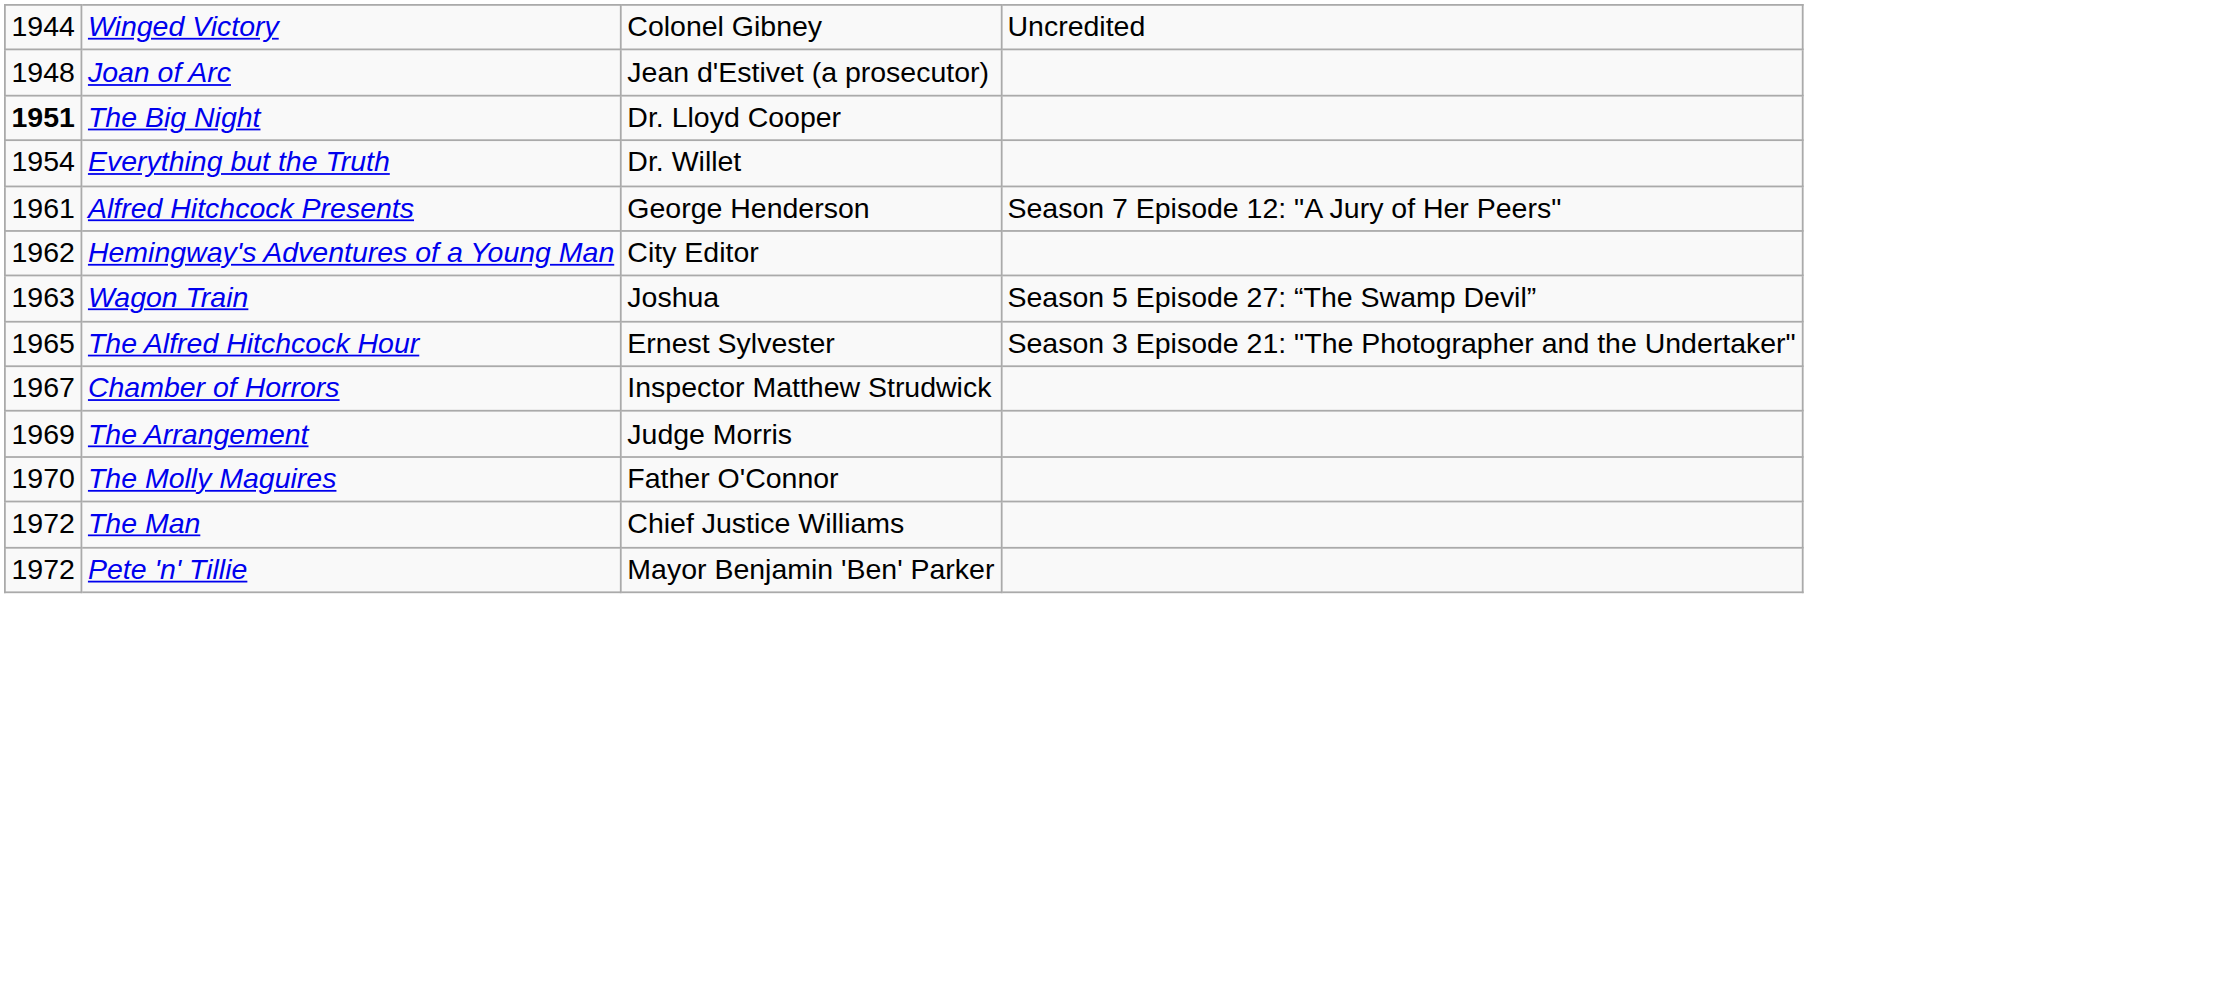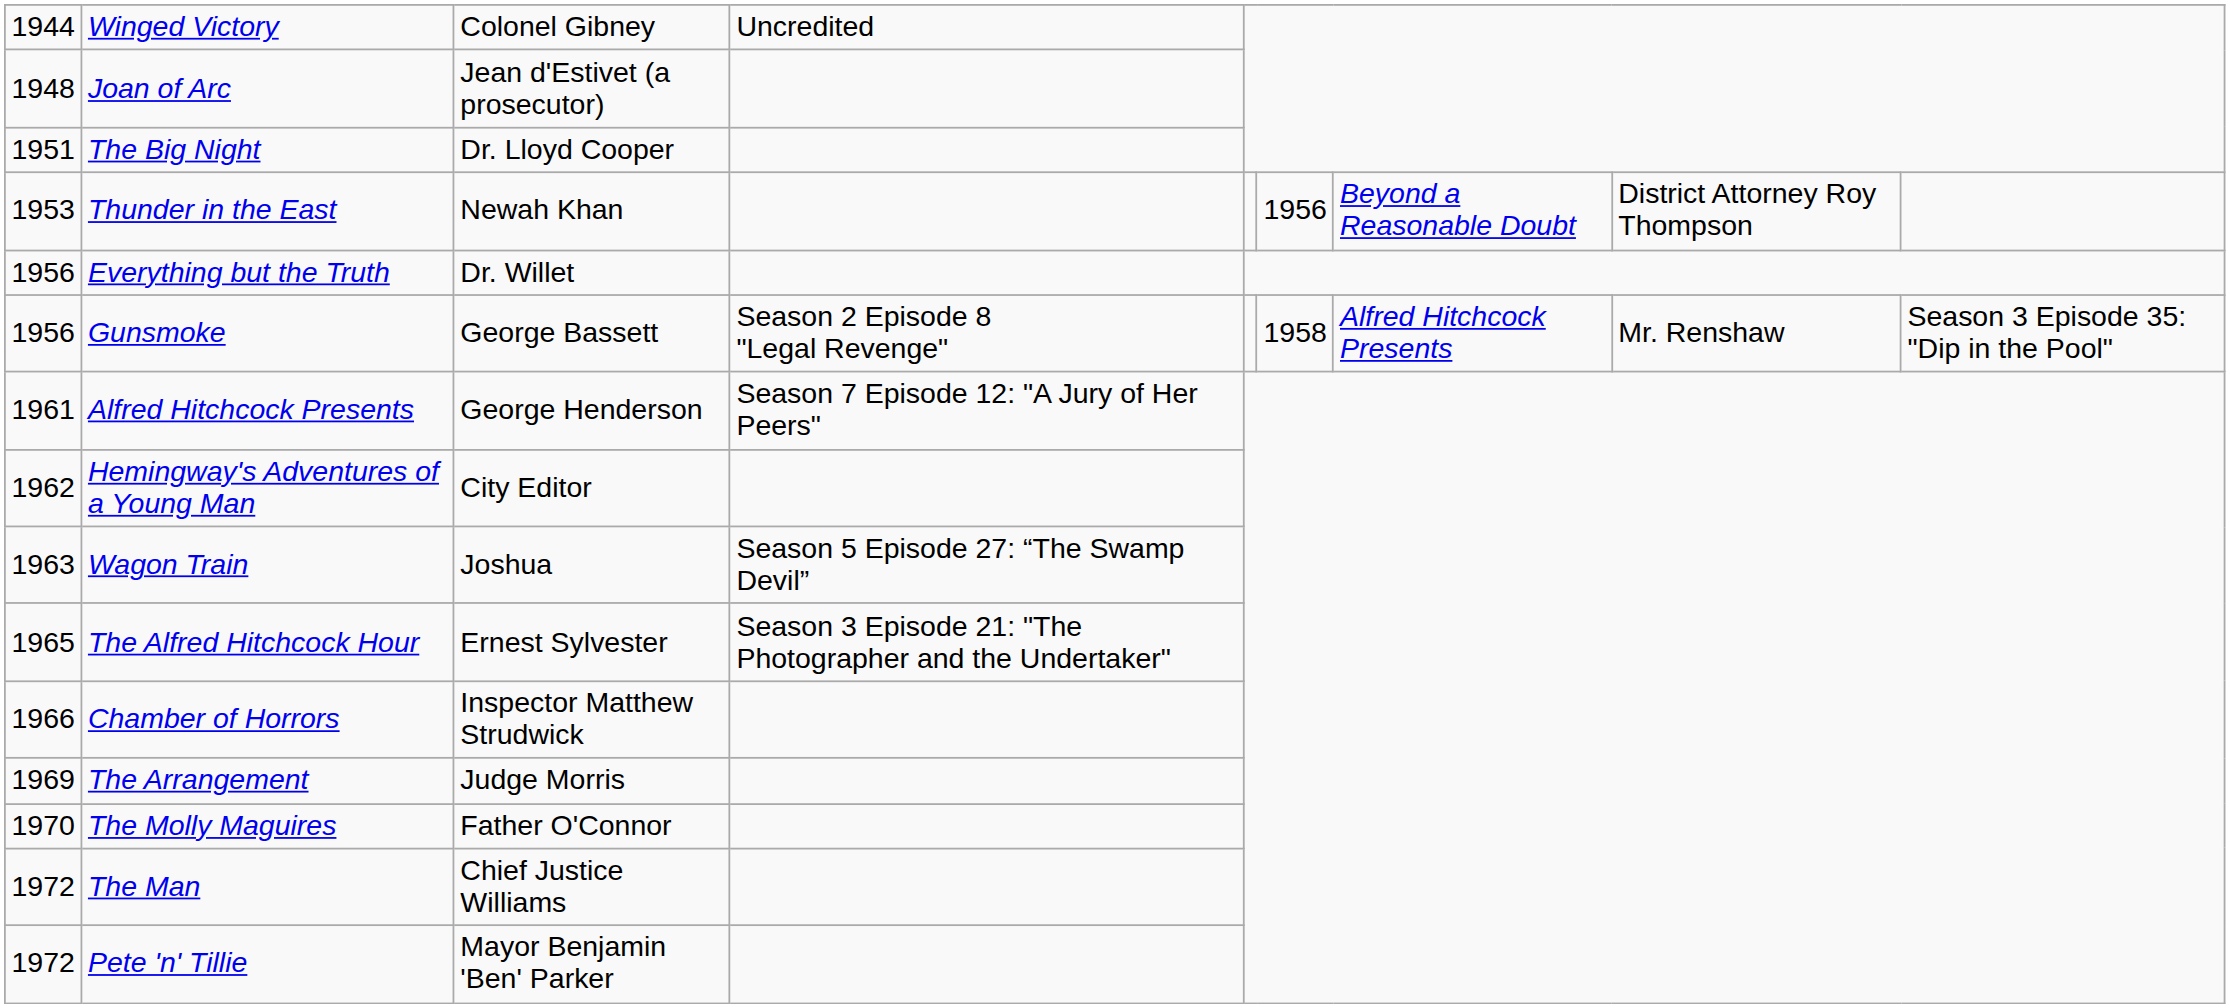The Big Night | column 1: bold -> normal
+ row: 1953 | Thunder in the East | Newah Khan | 1956 | Beyond a Reasonable Doubt | District Attorney Roy Thompson
Everything but the Truth | column 1: 1954 -> 1956
+ row: 1956 | Gunsmoke | George Bassett | Season 2 Episode 8 "Legal Revenge" | 1958 | Alfred Hitchcock Presents | Mr. Renshaw | Season 3 Episode 35: "Dip in the Pool"
Chamber of Horrors | column 1: 1967 -> 1966
